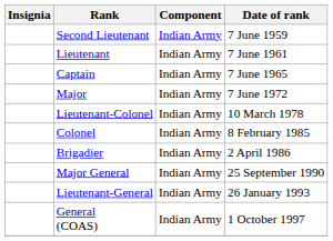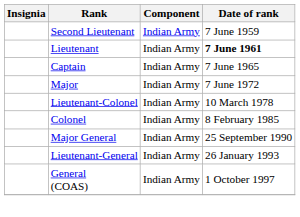Lieutenant | Date of rank: normal -> bold
- row: Brigadier | Indian Army | 2 April 1986
